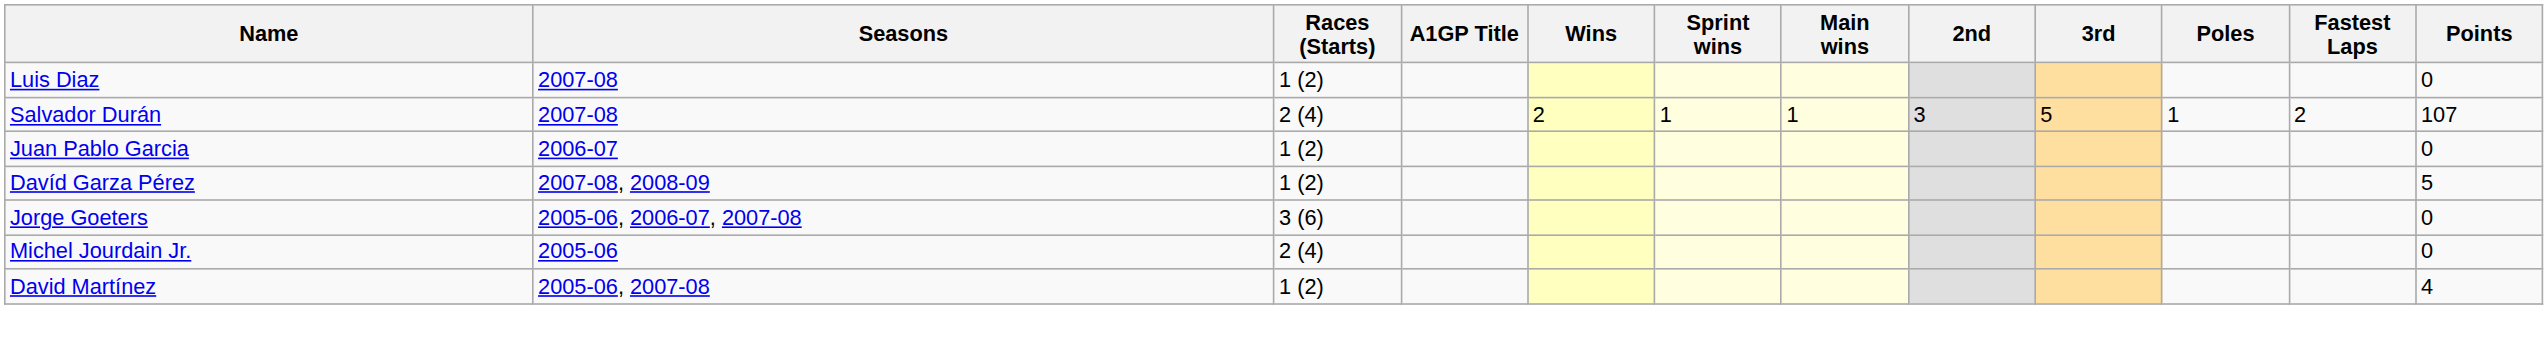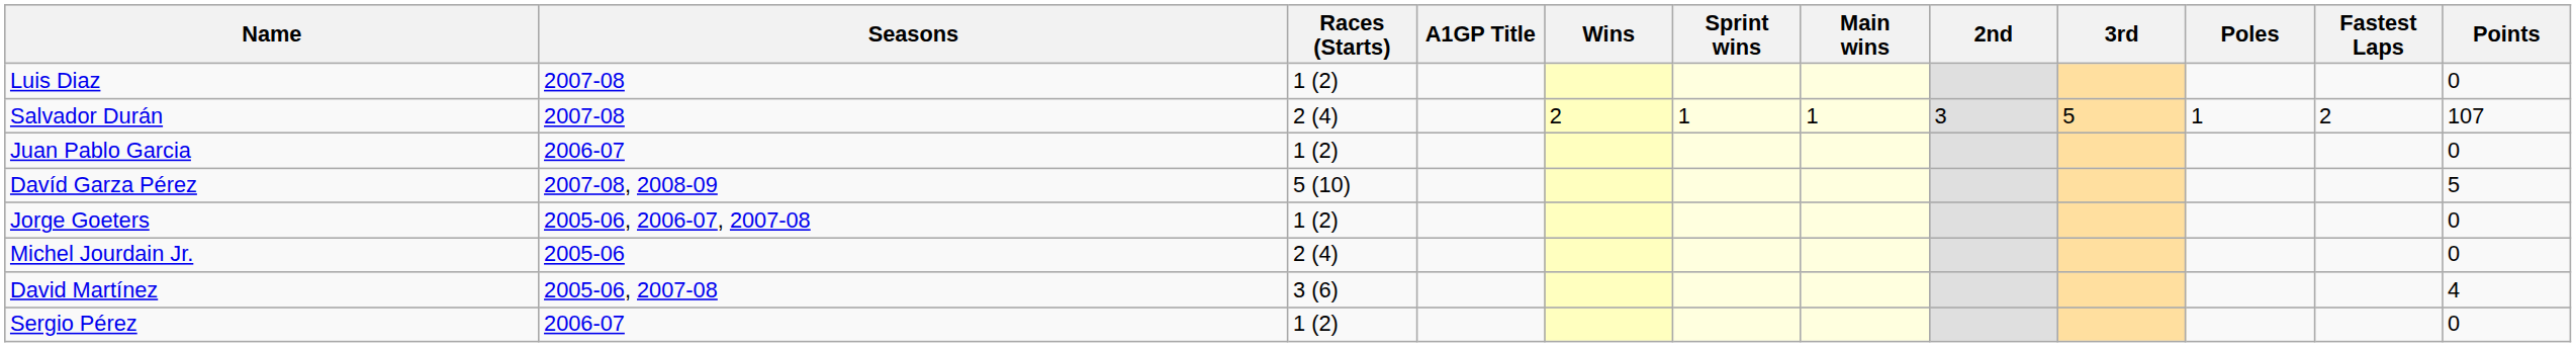Davíd Garza Pérez | Races (Starts): 1 (2) -> 5 (10)
Jorge Goeters | Races (Starts): 3 (6) -> 1 (2)
David Martínez | Races (Starts): 1 (2) -> 3 (6)
+ row: Sergio Pérez | 2006-07 | 1 (2) | 0
